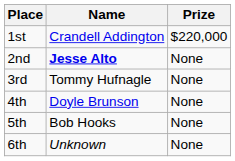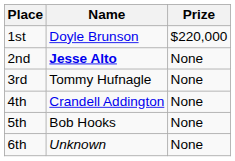1st | Name: Crandell Addington -> Doyle Brunson
4th | Name: Doyle Brunson -> Crandell Addington
